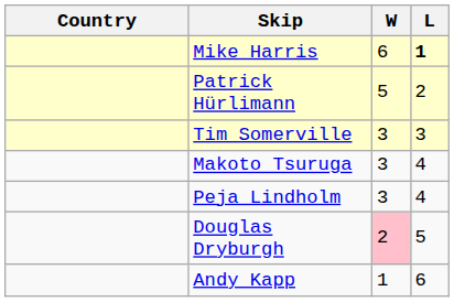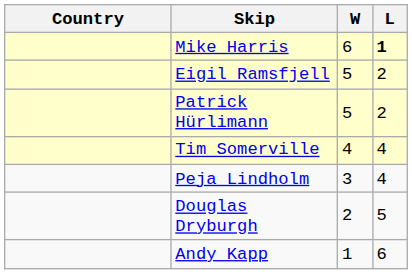+ row: Eigil Ramsfjell | 5 | 2
Tim Somerville | W: 3 -> 4
Tim Somerville | L: 3 -> 4
- row: Makoto Tsuruga | 3 | 4
Douglas Dryburgh | W: pink background -> no background
